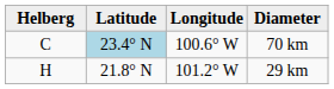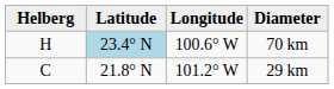70 km | Helberg: C -> H
29 km | Helberg: H -> C
